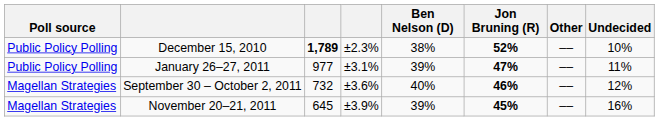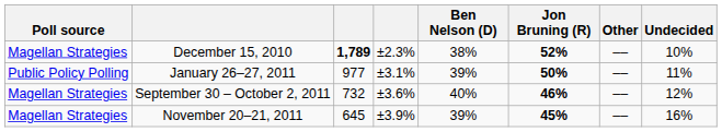December 15, 2010 | Poll source: Public Policy Polling -> Magellan Strategies
January 26–27, 2011 | Jon Bruning (R): 47% -> 50%
